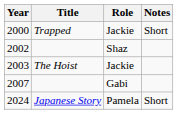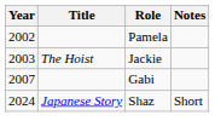- row: 2000 | Trapped | Jackie | Short
2002 | Role: Shaz -> Pamela
2024 | Role: Pamela -> Shaz
